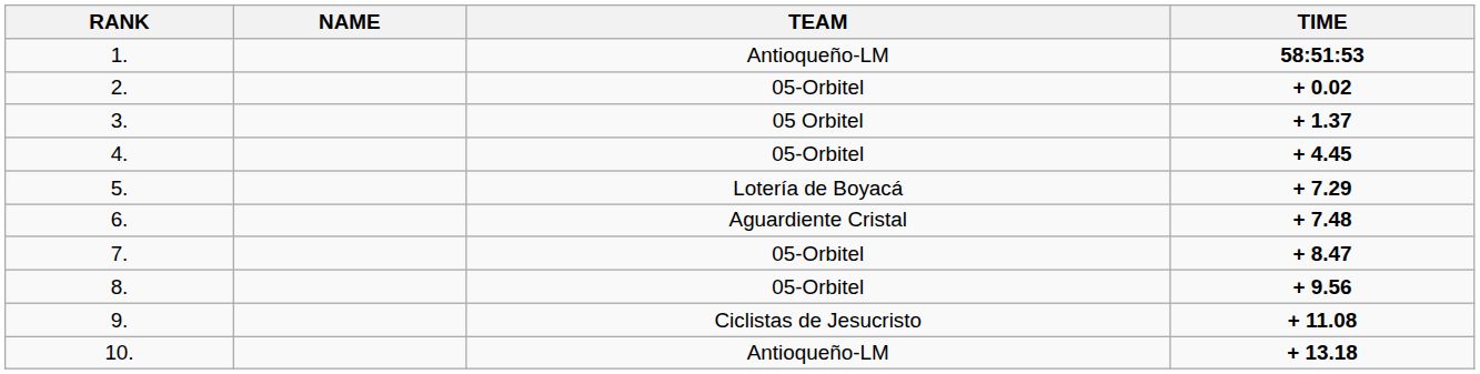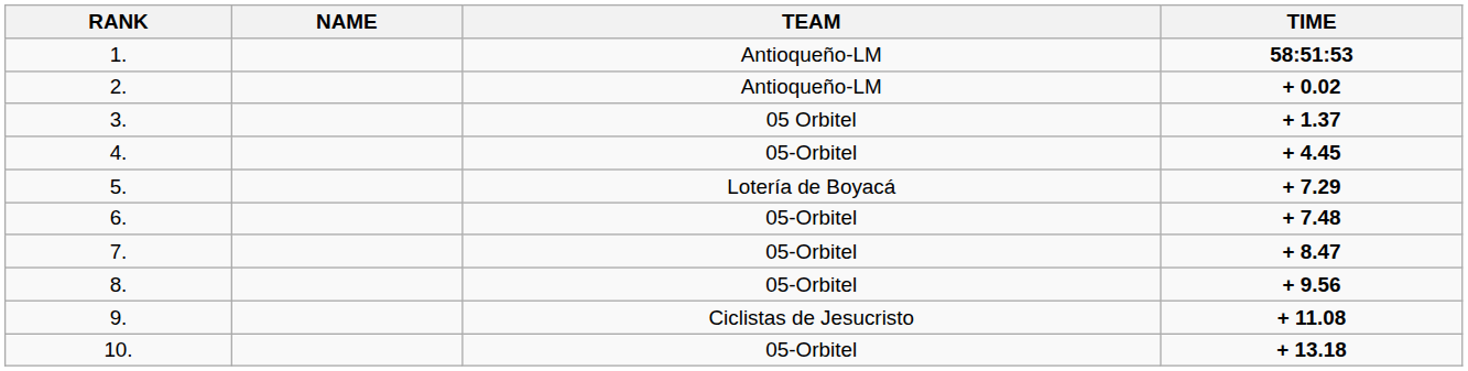2. | TEAM: 05-Orbitel -> Antioqueño-LM
6. | TEAM: Aguardiente Cristal -> 05-Orbitel
10. | TEAM: Antioqueño-LM -> 05-Orbitel
